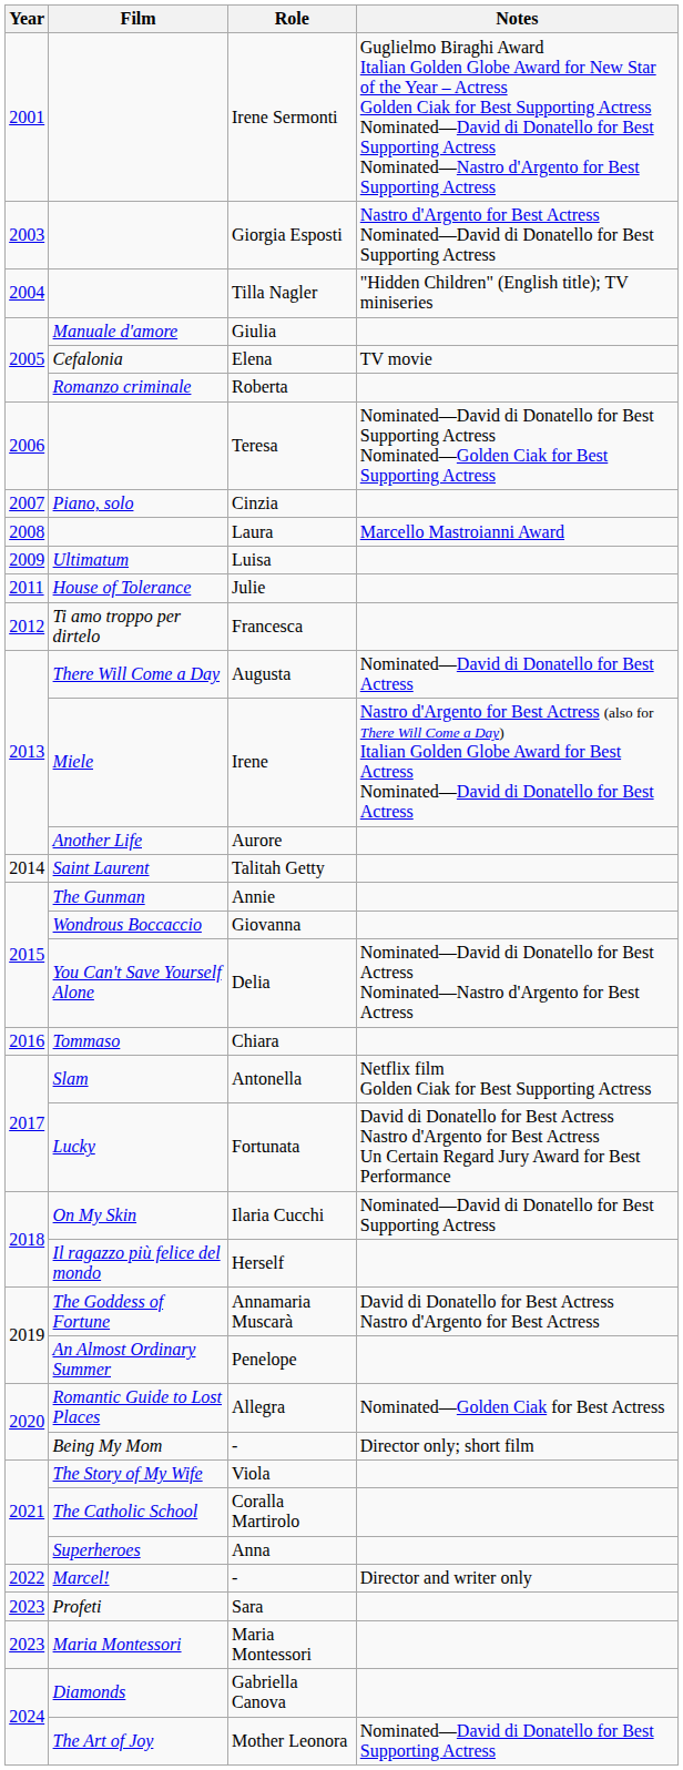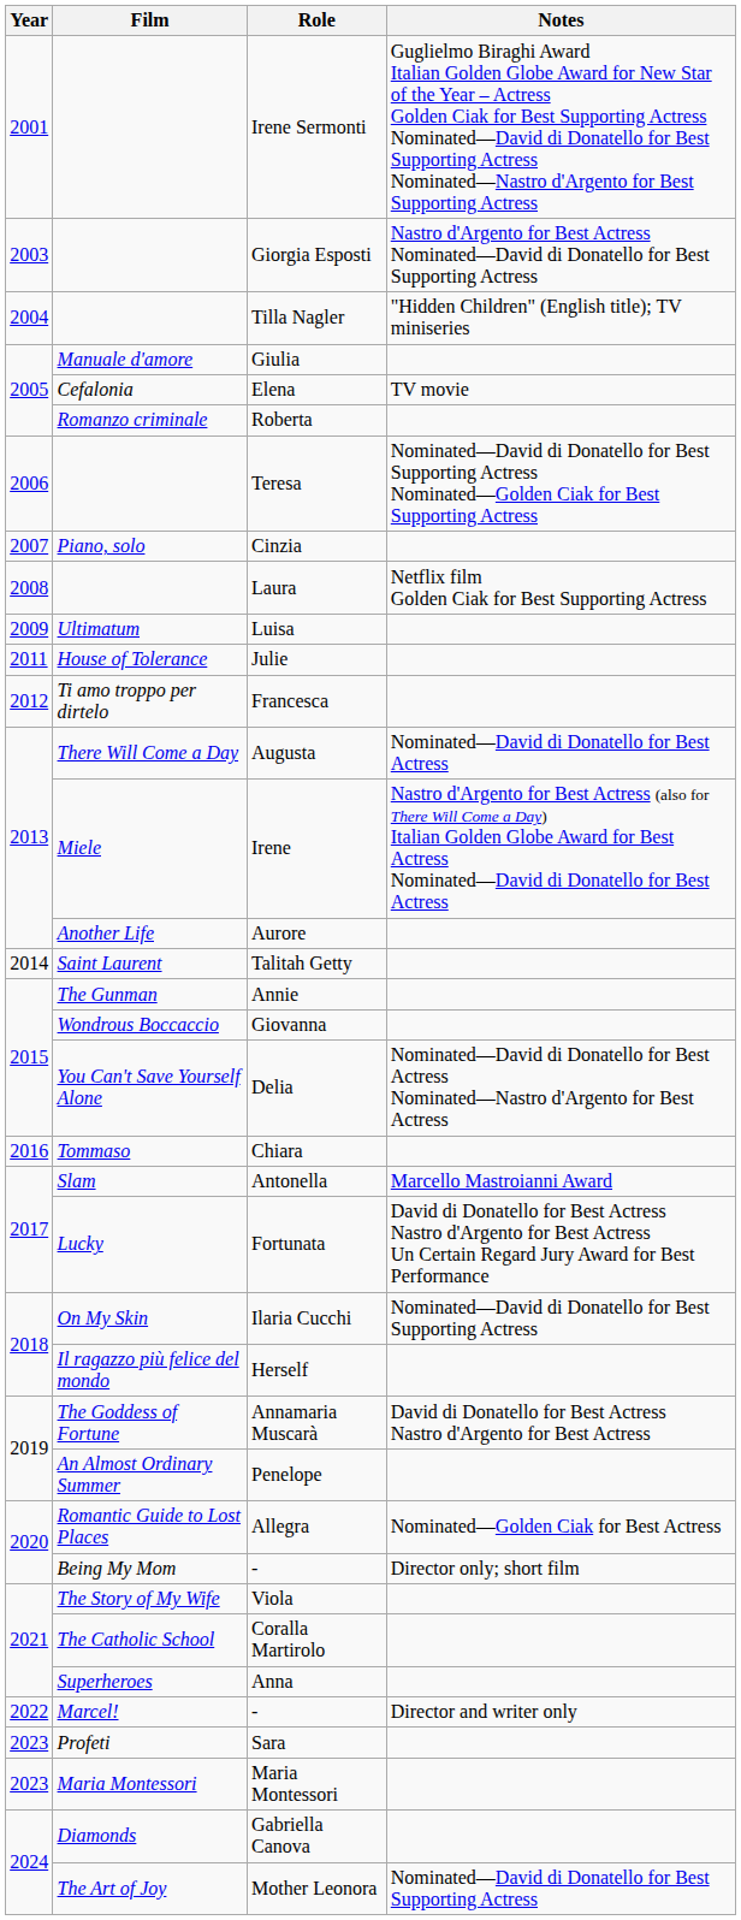Laura | Notes: Marcello Mastroianni Award -> Netflix film Golden Ciak for Best Supporting Actress
Antonella | Notes: Netflix film Golden Ciak for Best Supporting Actress -> Marcello Mastroianni Award
